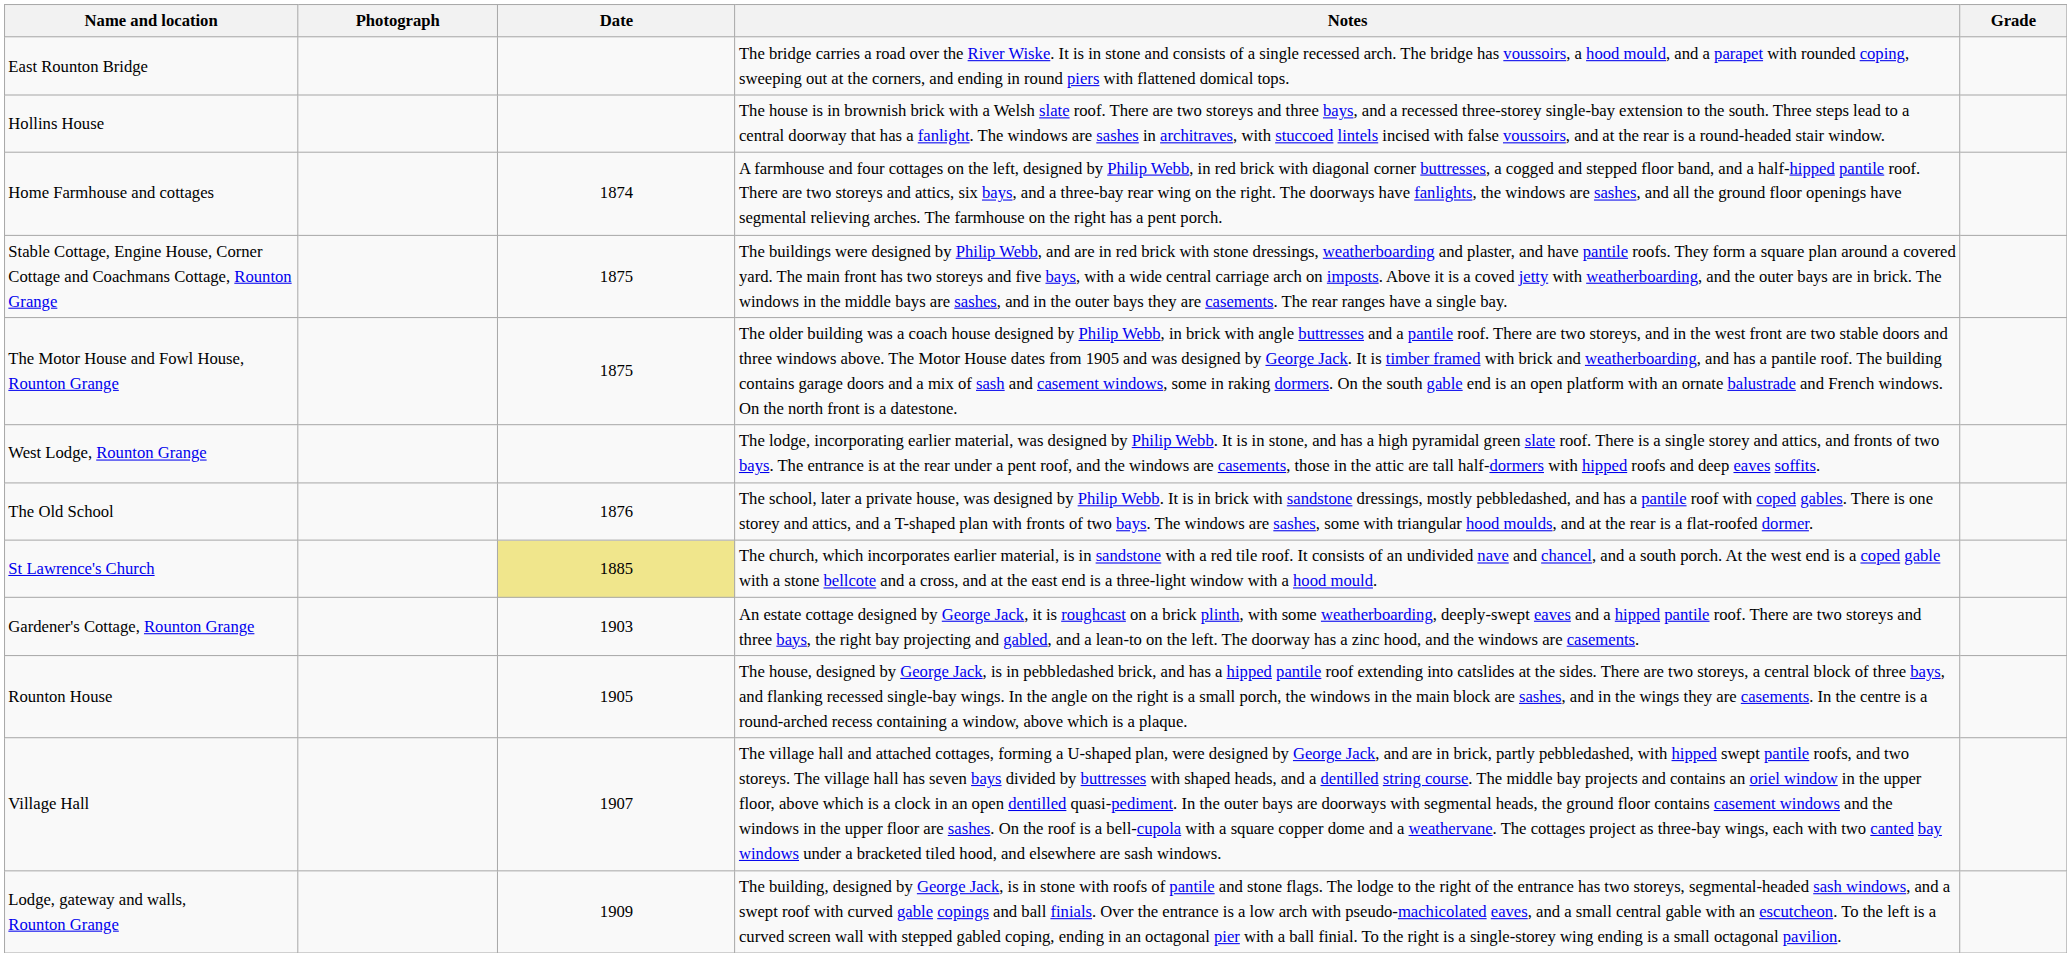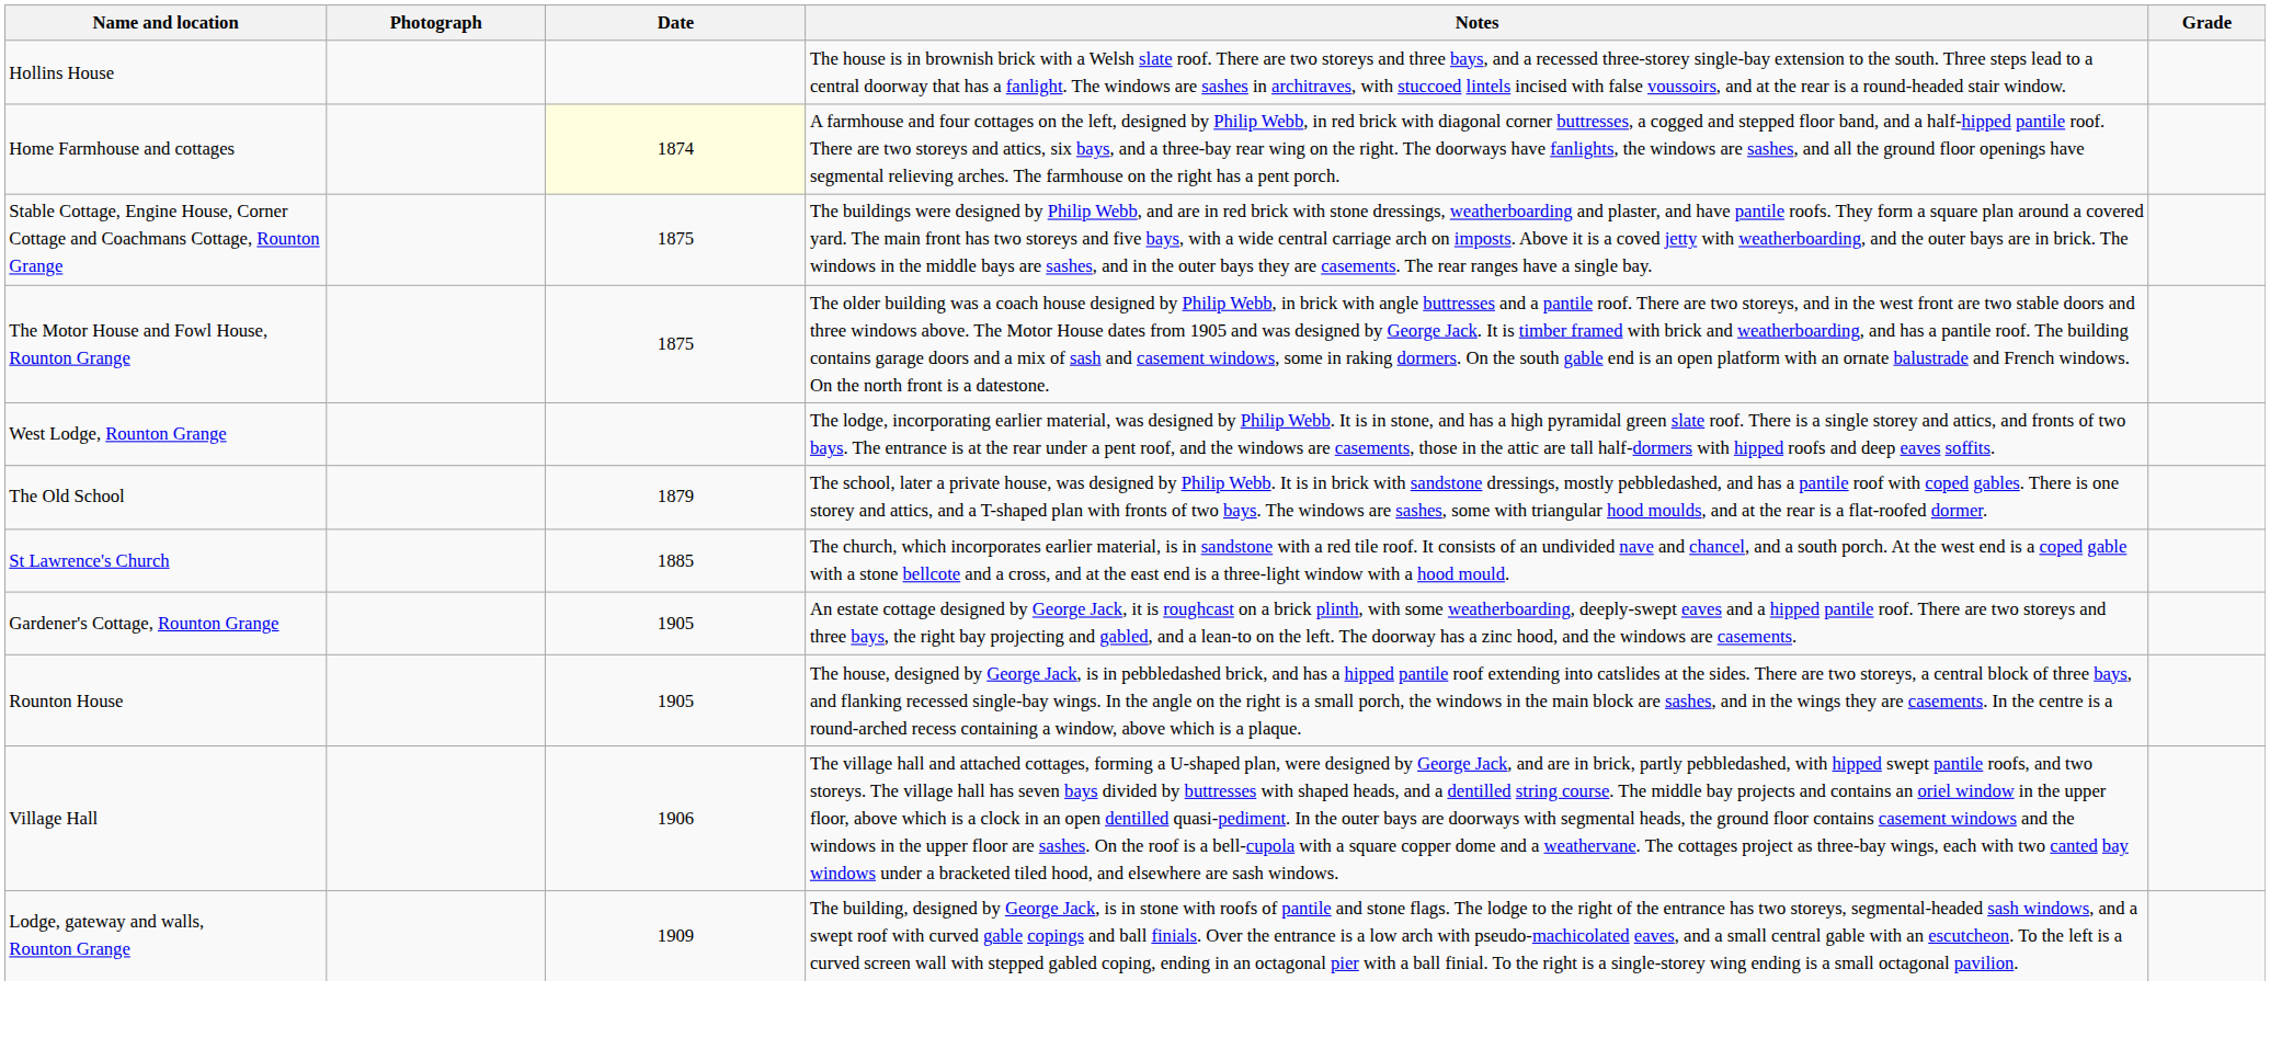- row: East Rounton Bridge | The bridge carries a road over the River Wiske. It is in stone and consists of a single recessed arch. The bridge has voussoirs, a hood mould, and a parapet with rounded coping, sweeping out at the corners, and ending in round piers with flattened domical tops.
Home Farmhouse and cottages | Date: no background -> lightyellow background
The Old School | Date: 1876 -> 1879
St Lawrence's Church | Date: khaki background -> no background
Gardener's Cottage, Rounton Grange | Date: 1903 -> 1905
Village Hall | Date: 1907 -> 1906
